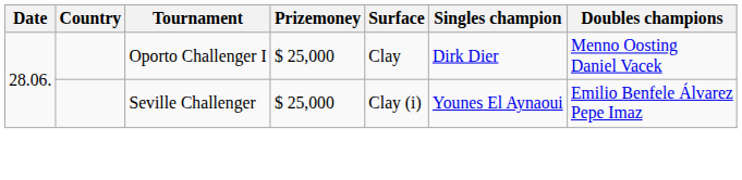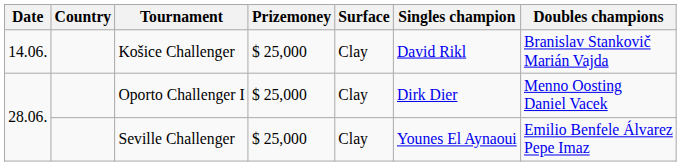+ row: 14.06. | Košice Challenger | $ 25,000 | Clay | David Rikl | Branislav Stankovič Marián Vajda
Seville Challenger | Surface: Clay (i) -> Clay
